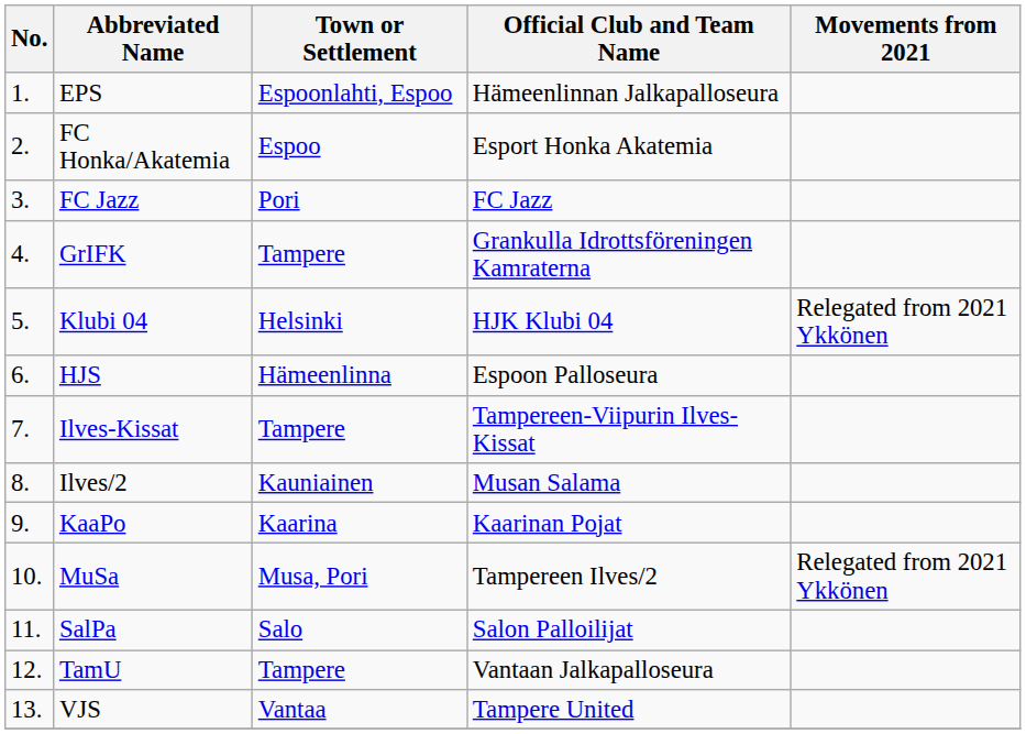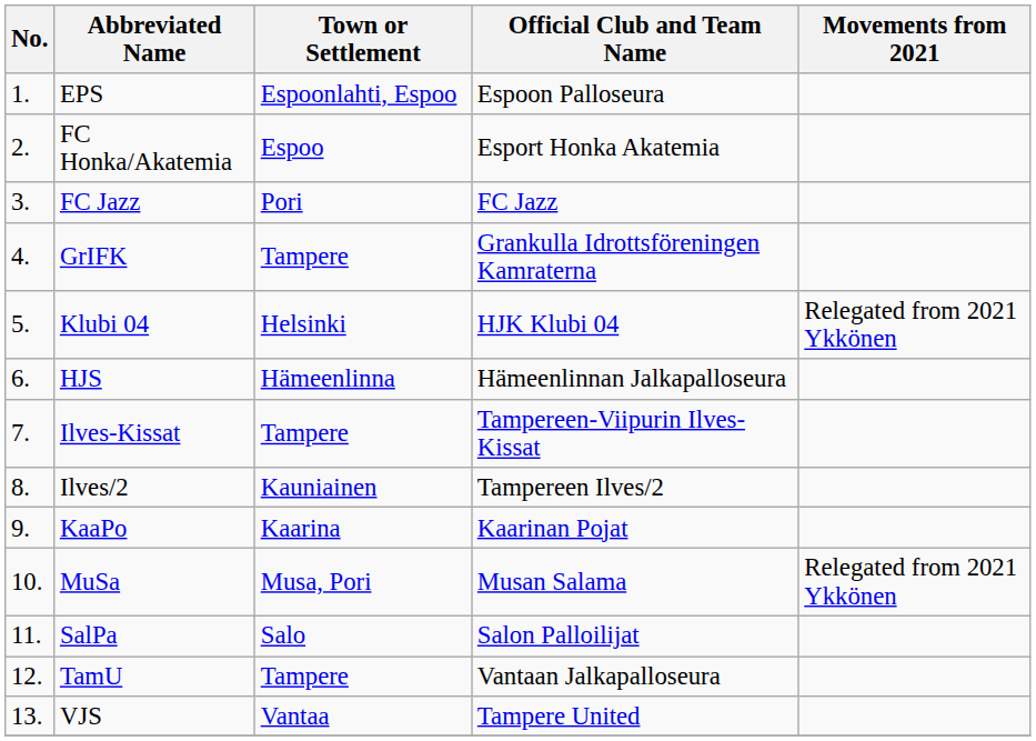EPS | Official Club and Team Name: Hämeenlinnan Jalkapalloseura -> Espoon Palloseura
HJS | Official Club and Team Name: Espoon Palloseura -> Hämeenlinnan Jalkapalloseura
Ilves/2 | Official Club and Team Name: Musan Salama -> Tampereen Ilves/2
MuSa | Official Club and Team Name: Tampereen Ilves/2 -> Musan Salama
